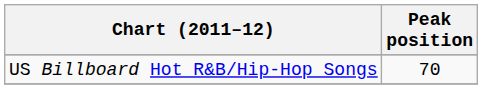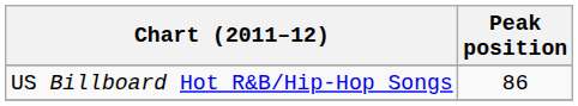US Billboard Hot R&B/Hip-Hop Songs | Peak position: 70 -> 86
